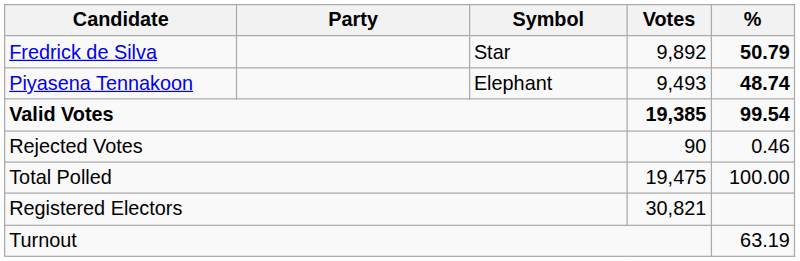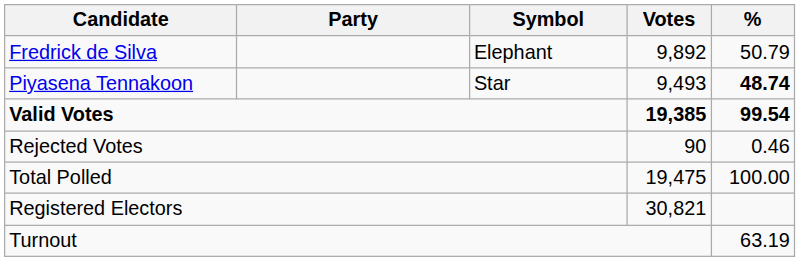Fredrick de Silva | Symbol: Star -> Elephant
Fredrick de Silva | %: bold -> normal
Piyasena Tennakoon | Symbol: Elephant -> Star
